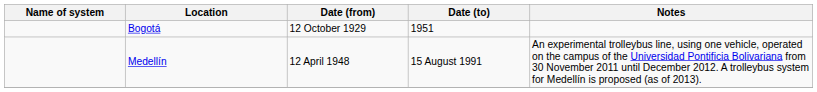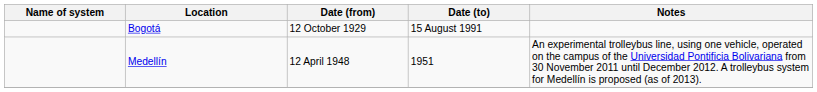Bogotá | Date (to): 1951 -> 15 August 1991
Medellín | Date (to): 15 August 1991 -> 1951
